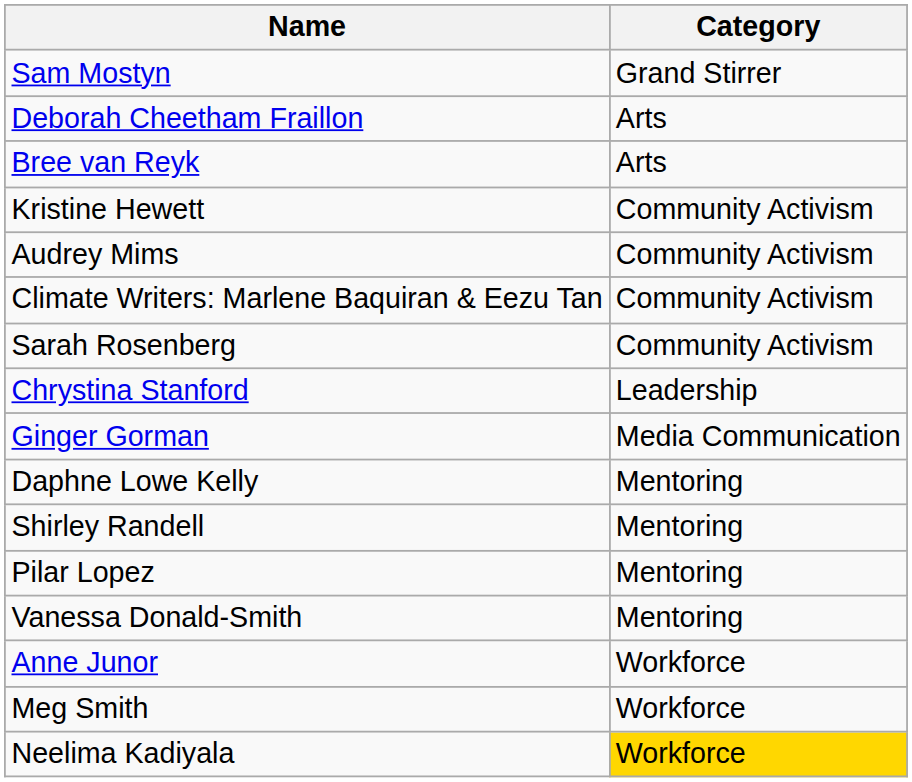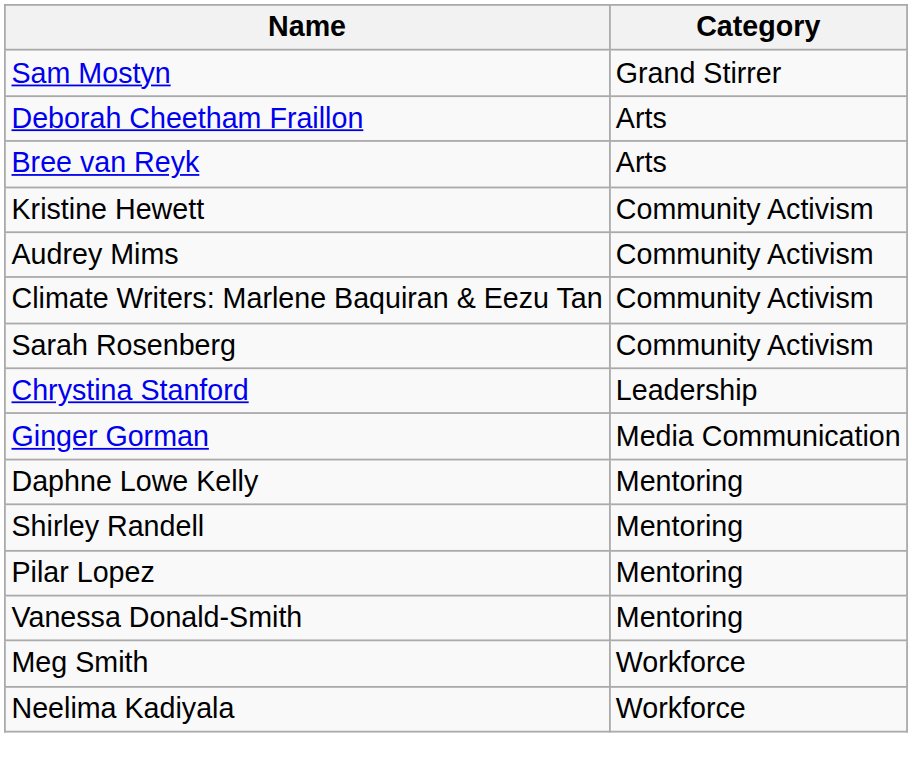- row: Anne Junor | Workforce
Neelima Kadiyala | Category: gold background -> no background
